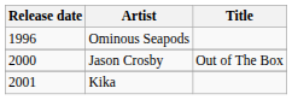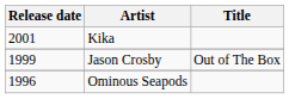rows swapped: Ominous Seapods <-> Kika
Jason Crosby | Release date: 2000 -> 1999
